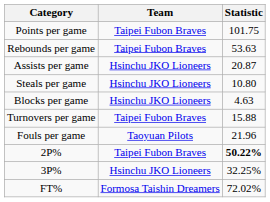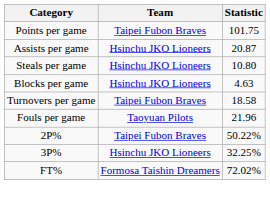- row: Rebounds per game | Taipei Fubon Braves | 53.63
Turnovers per game | Statistic: 15.88 -> 18.58
2P% | Statistic: bold -> normal
